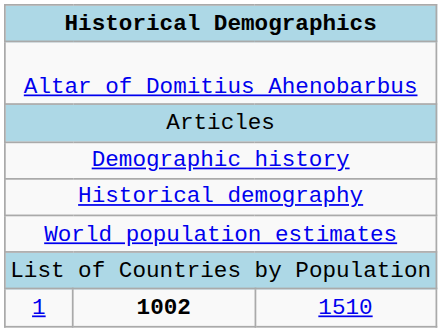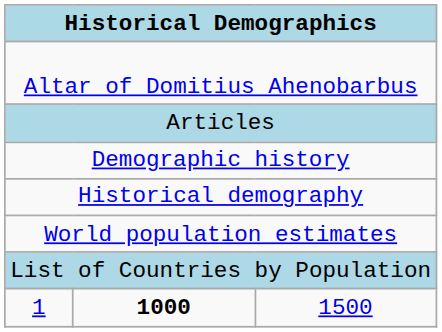1 | column 2: 1002 -> 1000
1 | column 3: 1510 -> 1500
